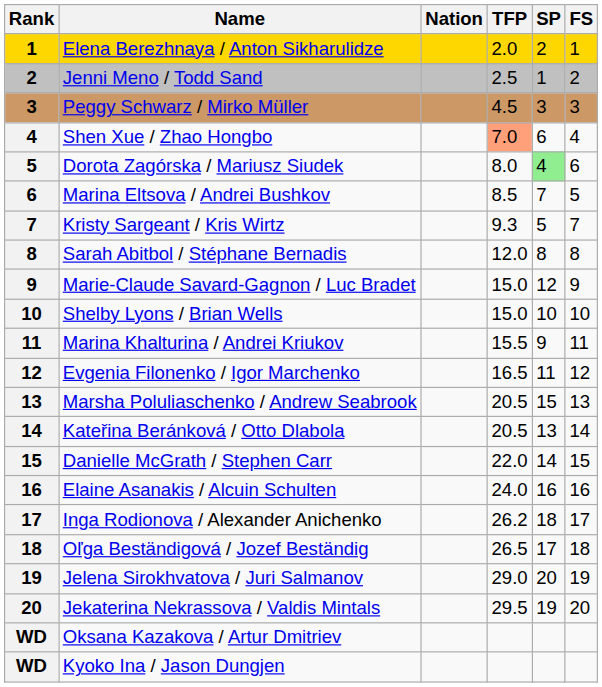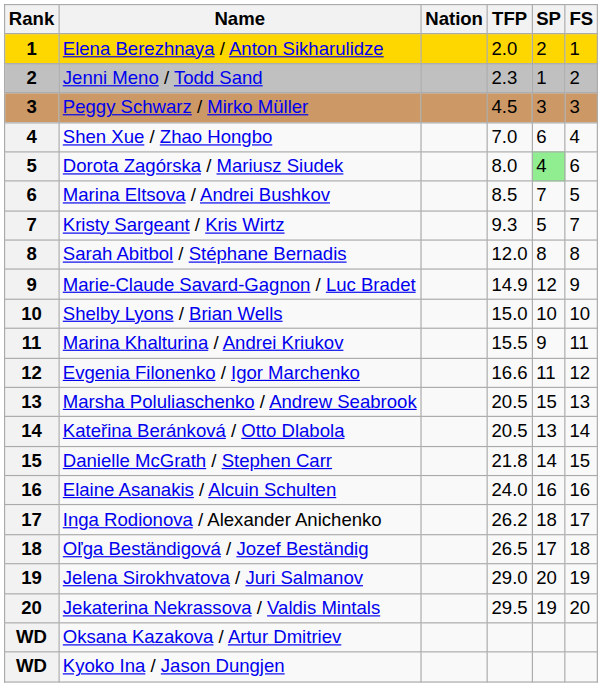Jenni Meno / Todd Sand | TFP: 2.5 -> 2.3
Shen Xue / Zhao Hongbo | TFP: lightsalmon background -> no background
Marie-Claude Savard-Gagnon / Luc Bradet | TFP: 15.0 -> 14.9
Evgenia Filonenko / Igor Marchenko | TFP: 16.5 -> 16.6
Danielle McGrath / Stephen Carr | TFP: 22.0 -> 21.8
